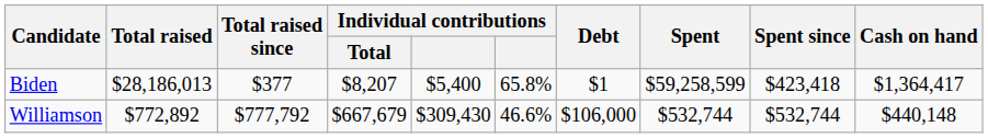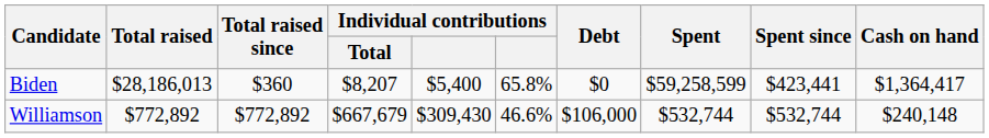Biden | Total raised since: $377 -> $360
Biden | Debt: $1 -> $0
Biden | Spent since: $423,418 -> $423,441
Williamson | Total raised since: $777,792 -> $772,892
Williamson | Cash on hand: $440,148 -> $240,148
